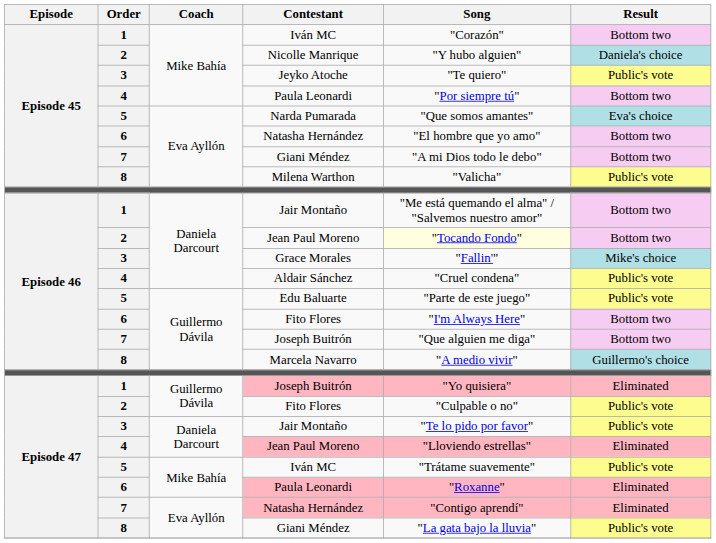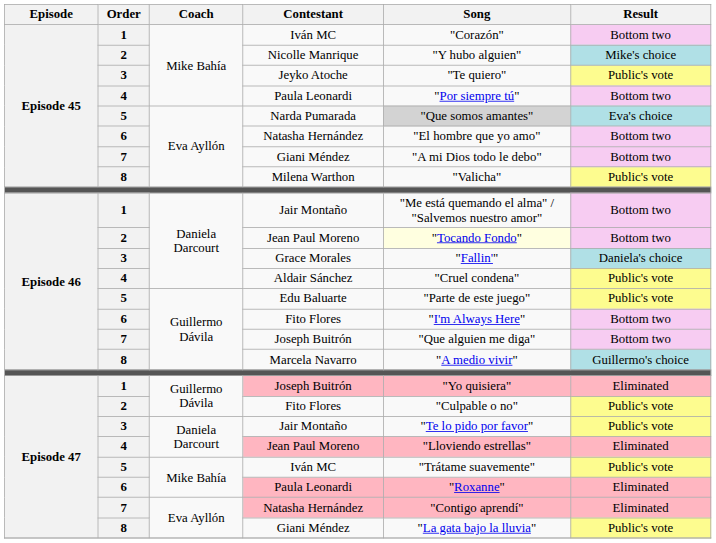Nicolle Manrique | Result: Daniela's choice -> Mike's choice
Narda Pumarada | Song: no background -> lightgrey background
Grace Morales | Result: Mike's choice -> Daniela's choice
